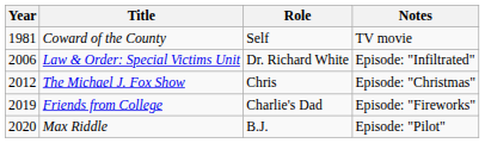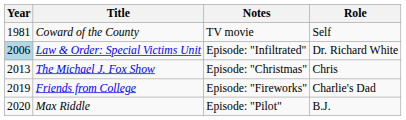columns swapped: Role <-> Notes
Law & Order: Special Victims Unit | Year: no background -> lightblue background
The Michael J. Fox Show | Year: 2012 -> 2013
